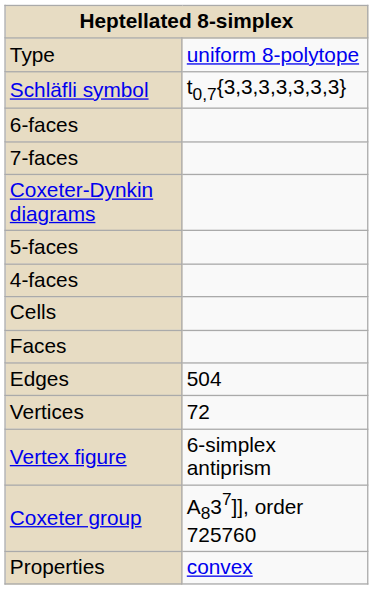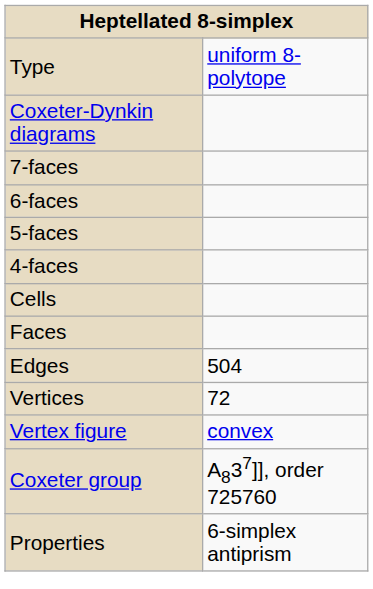- row: Schläfli symbol | t0,7{3,3,3,3,3,3,3}
rows swapped: Coxeter-Dynkin diagrams <-> 6-faces
Vertex figure | column 2: 6-simplex antiprism -> convex
Properties | column 2: convex -> 6-simplex antiprism
